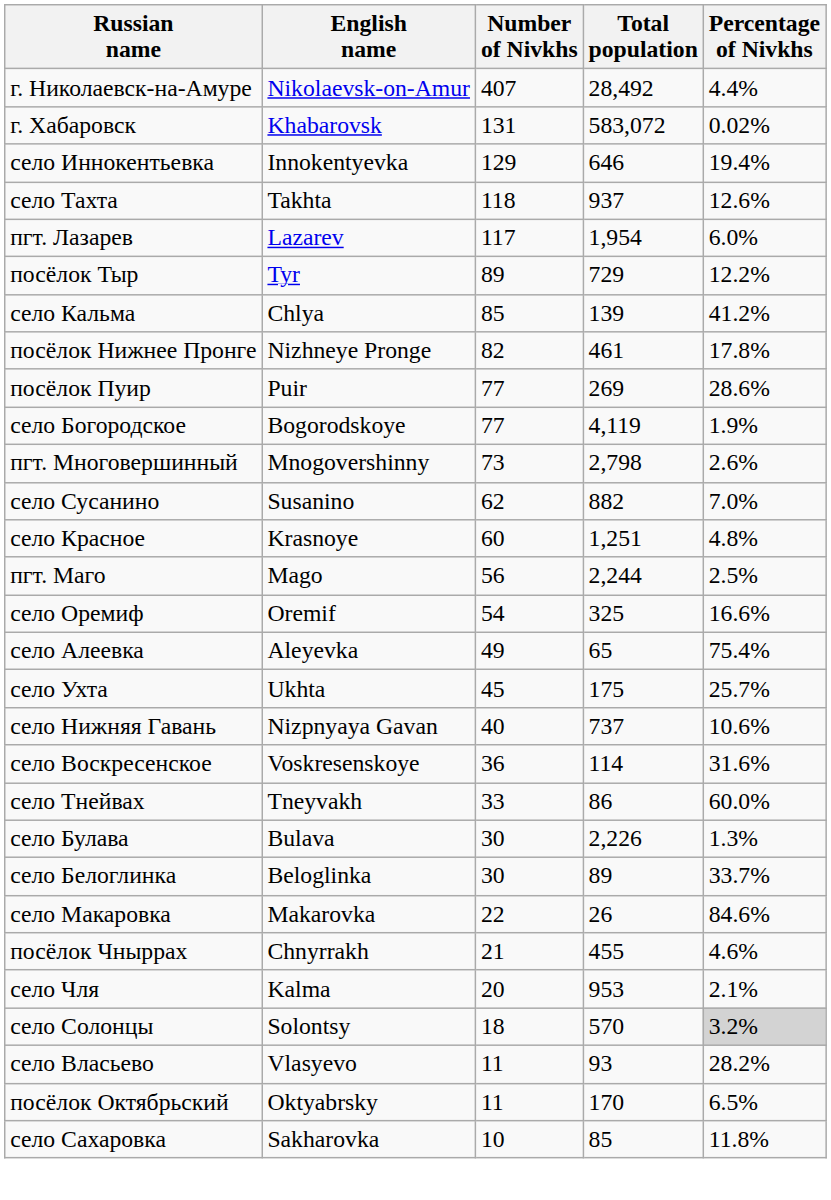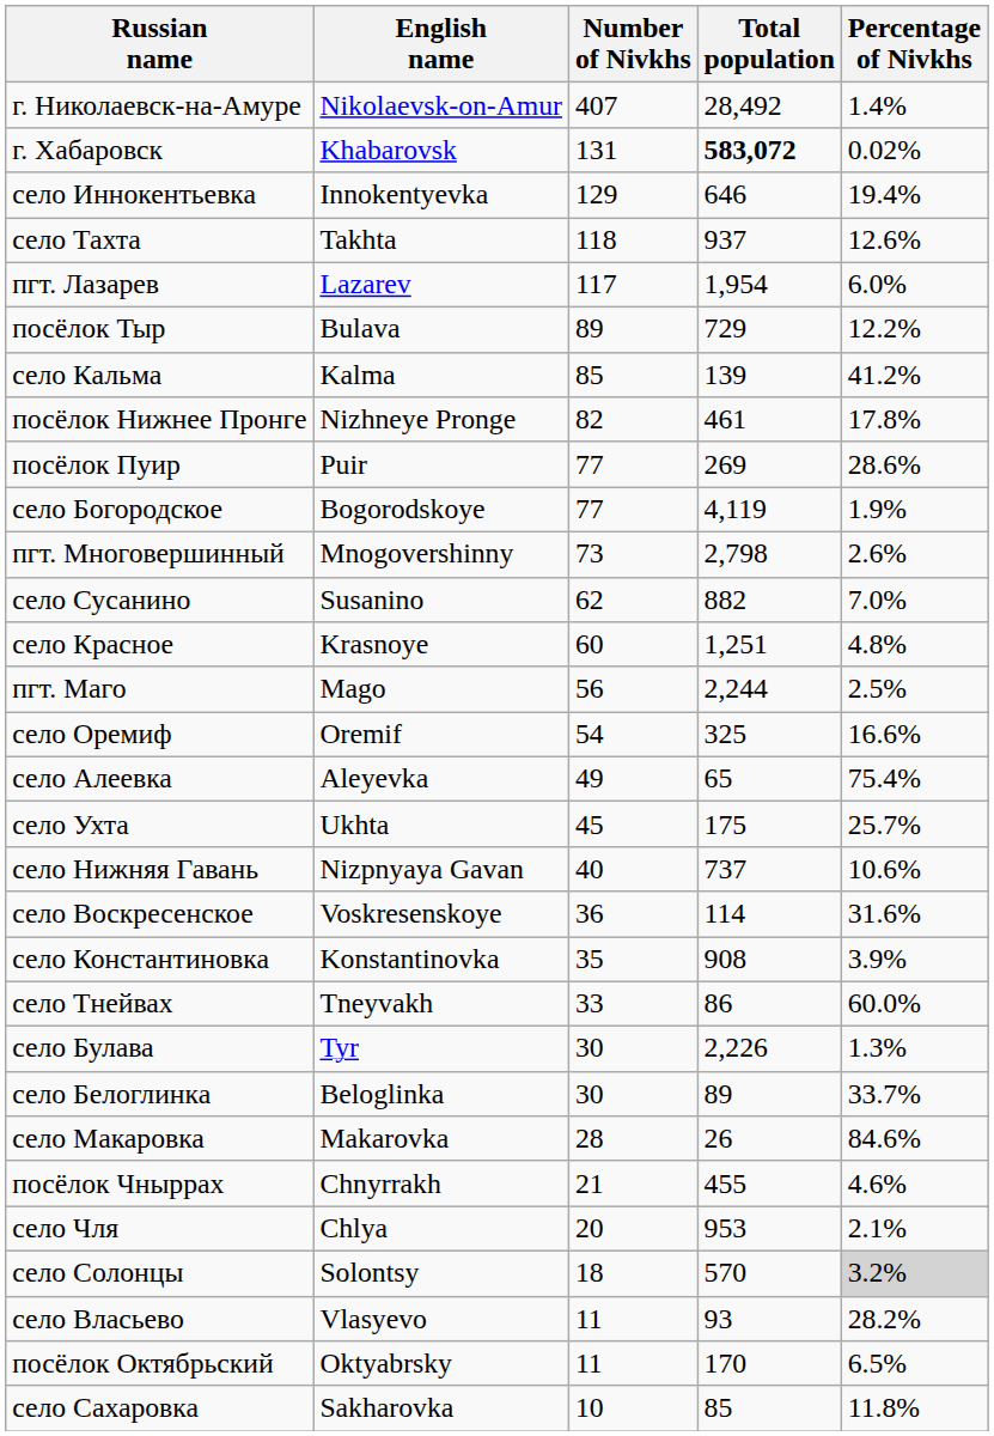г. Николаевск-на-Амуре | Percentage of Nivkhs: 4.4% -> 1.4%
г. Хабаровск | Total population: normal -> bold
посёлок Тыр | English name: Tyr -> Bulava
село Кальма | English name: Chlya -> Kalma
+ row: село Константиновка | Konstantinovka | 35 | 908 | 3.9%
село Булава | English name: Bulava -> Tyr
село Макаровка | Number of Nivkhs: 22 -> 28
село Чля | English name: Kalma -> Chlya
